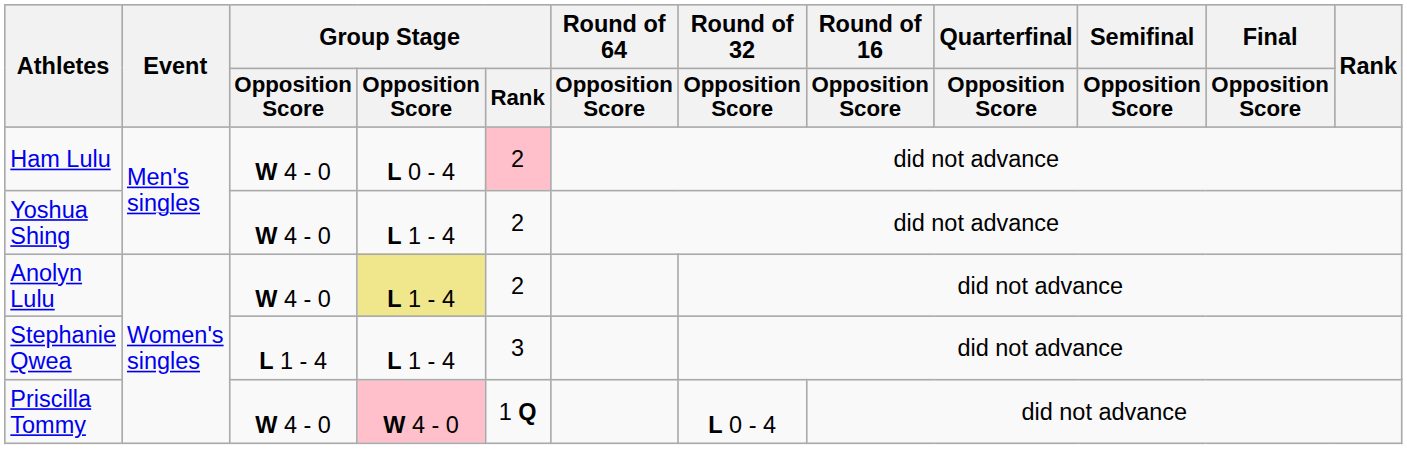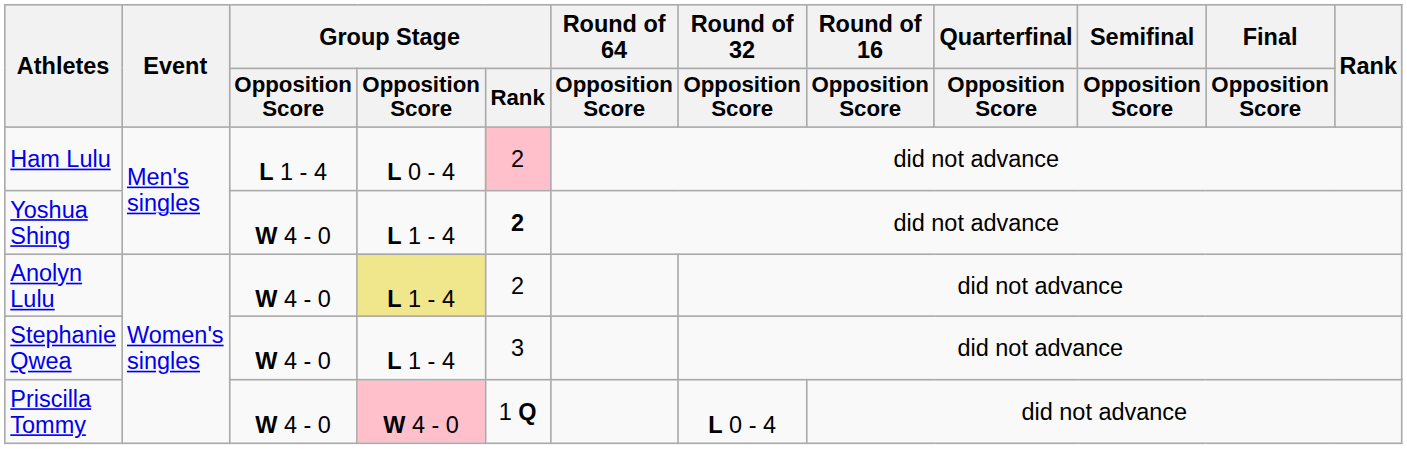Ham Lulu | column 3: W 4 - 0 -> L 1 - 4
Yoshua Shing | Group Stage / Rank: normal -> bold
Stephanie Qwea | column 3: L 1 - 4 -> W 4 - 0
